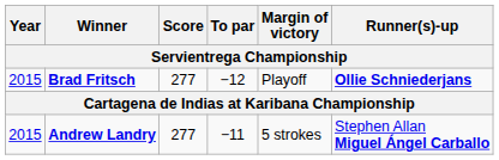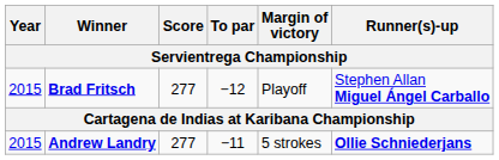Brad Fritsch | Runner(s)-up: Ollie Schniederjans -> Stephen Allan Miguel Ángel Carballo
Andrew Landry | Runner(s)-up: Stephen Allan Miguel Ángel Carballo -> Ollie Schniederjans
